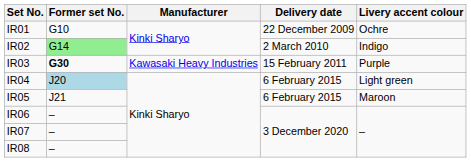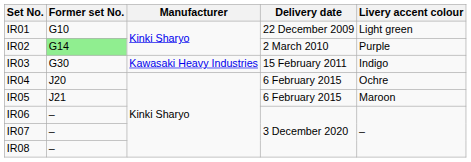IR01 | Livery accent colour: Ochre -> Light green
IR02 | Livery accent colour: Indigo -> Purple
IR03 | Former set No.: bold -> normal
IR03 | Livery accent colour: Purple -> Indigo
IR04 | Former set No.: lightblue background -> no background
IR04 | Livery accent colour: Light green -> Ochre
